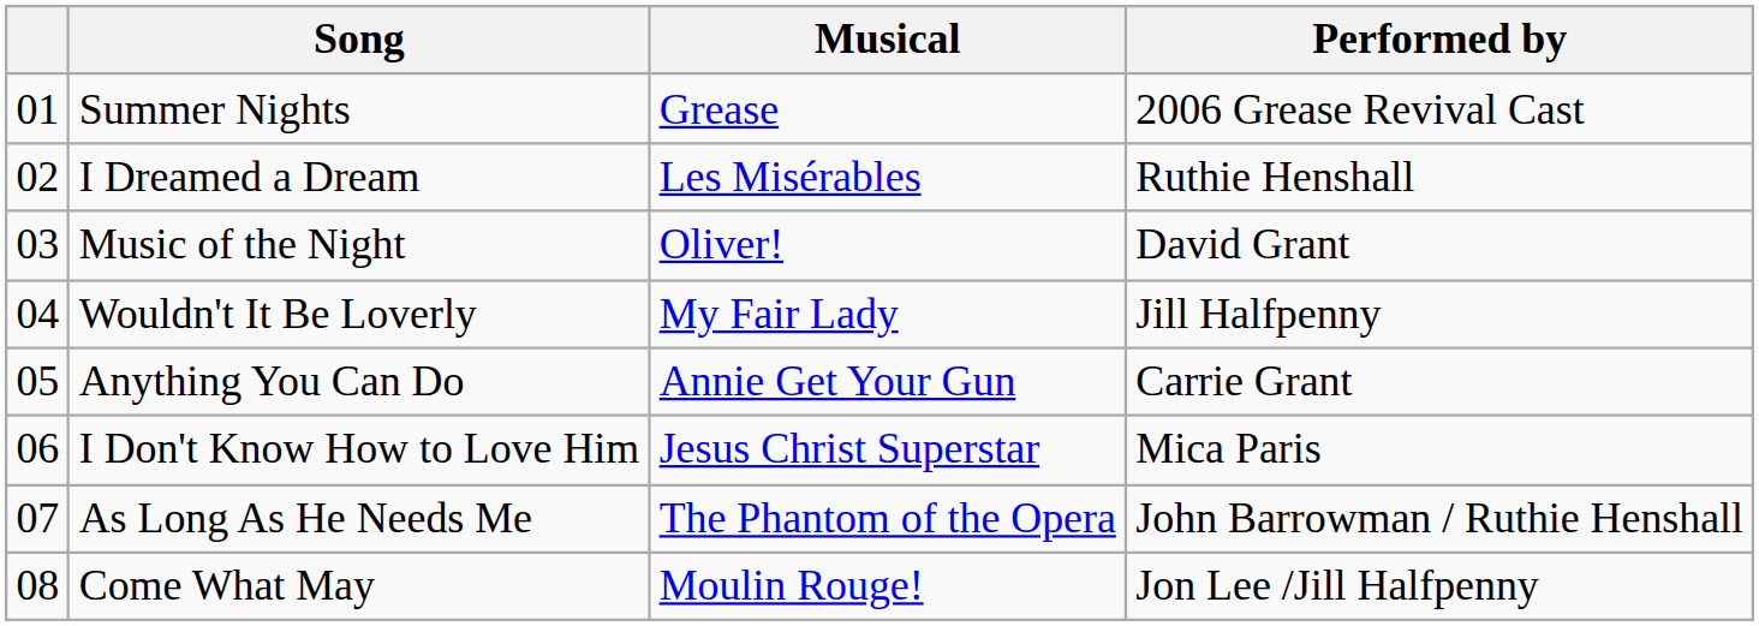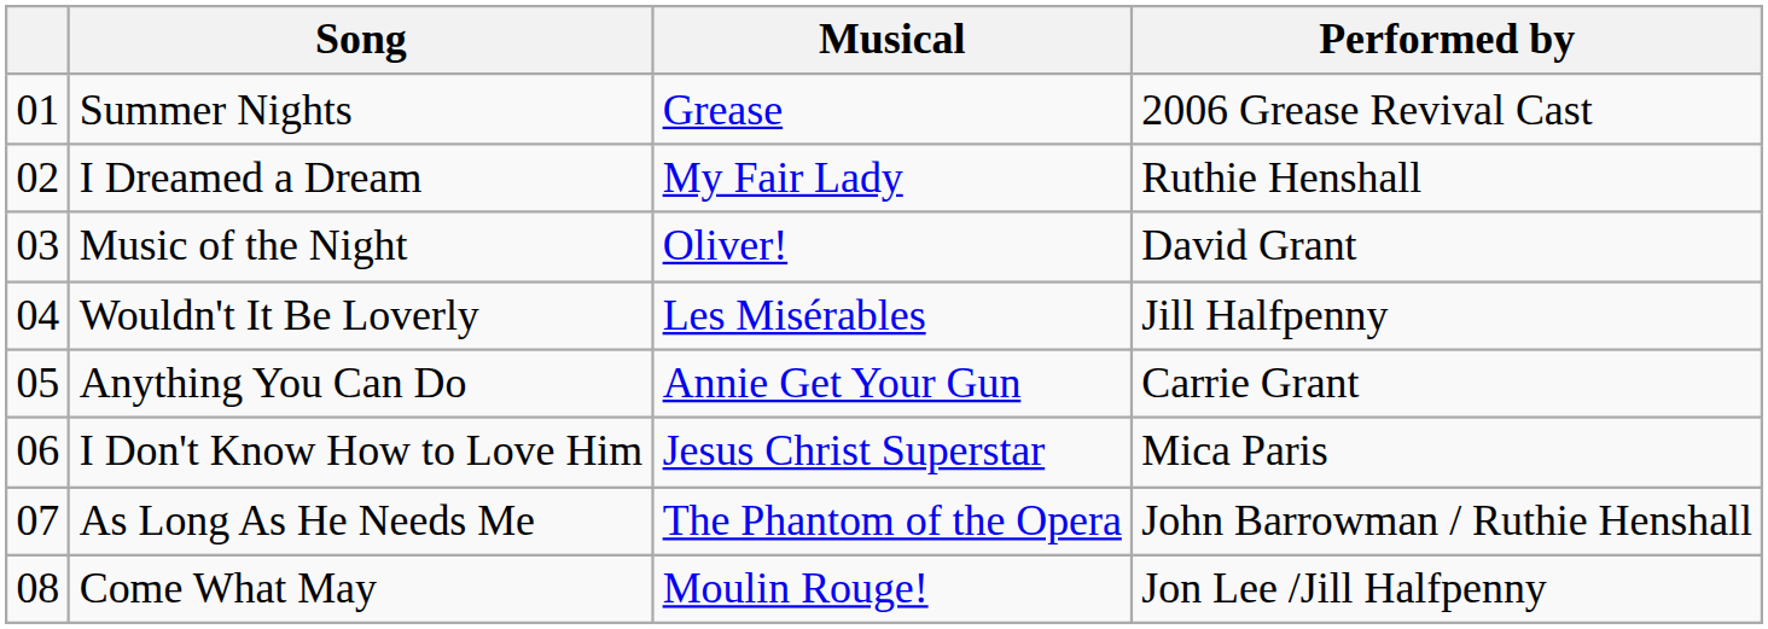I Dreamed a Dream | Musical: Les Misérables -> My Fair Lady
Wouldn't It Be Loverly | Musical: My Fair Lady -> Les Misérables
